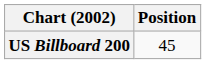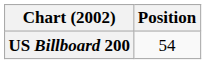US Billboard 200 | Position: 45 -> 54
